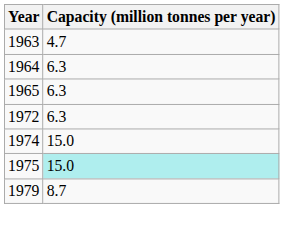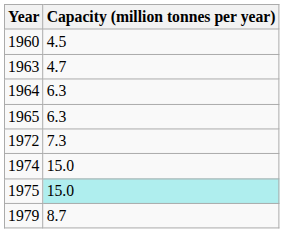+ row: 1960 | 4.5
1972 | Capacity (million tonnes per year): 6.3 -> 7.3
